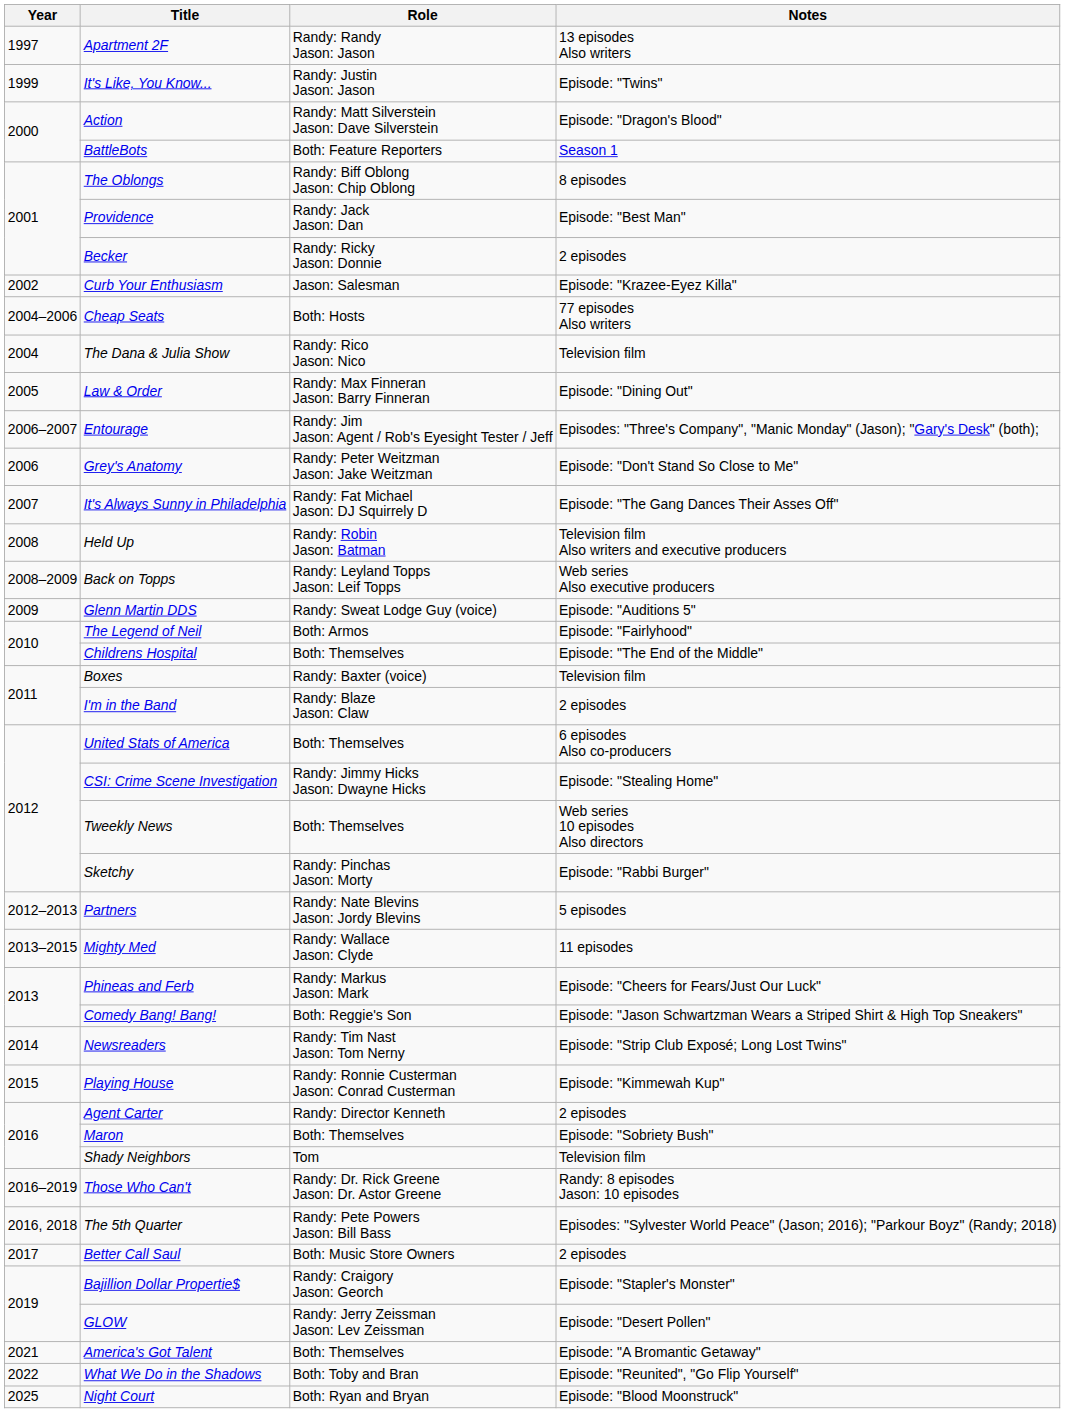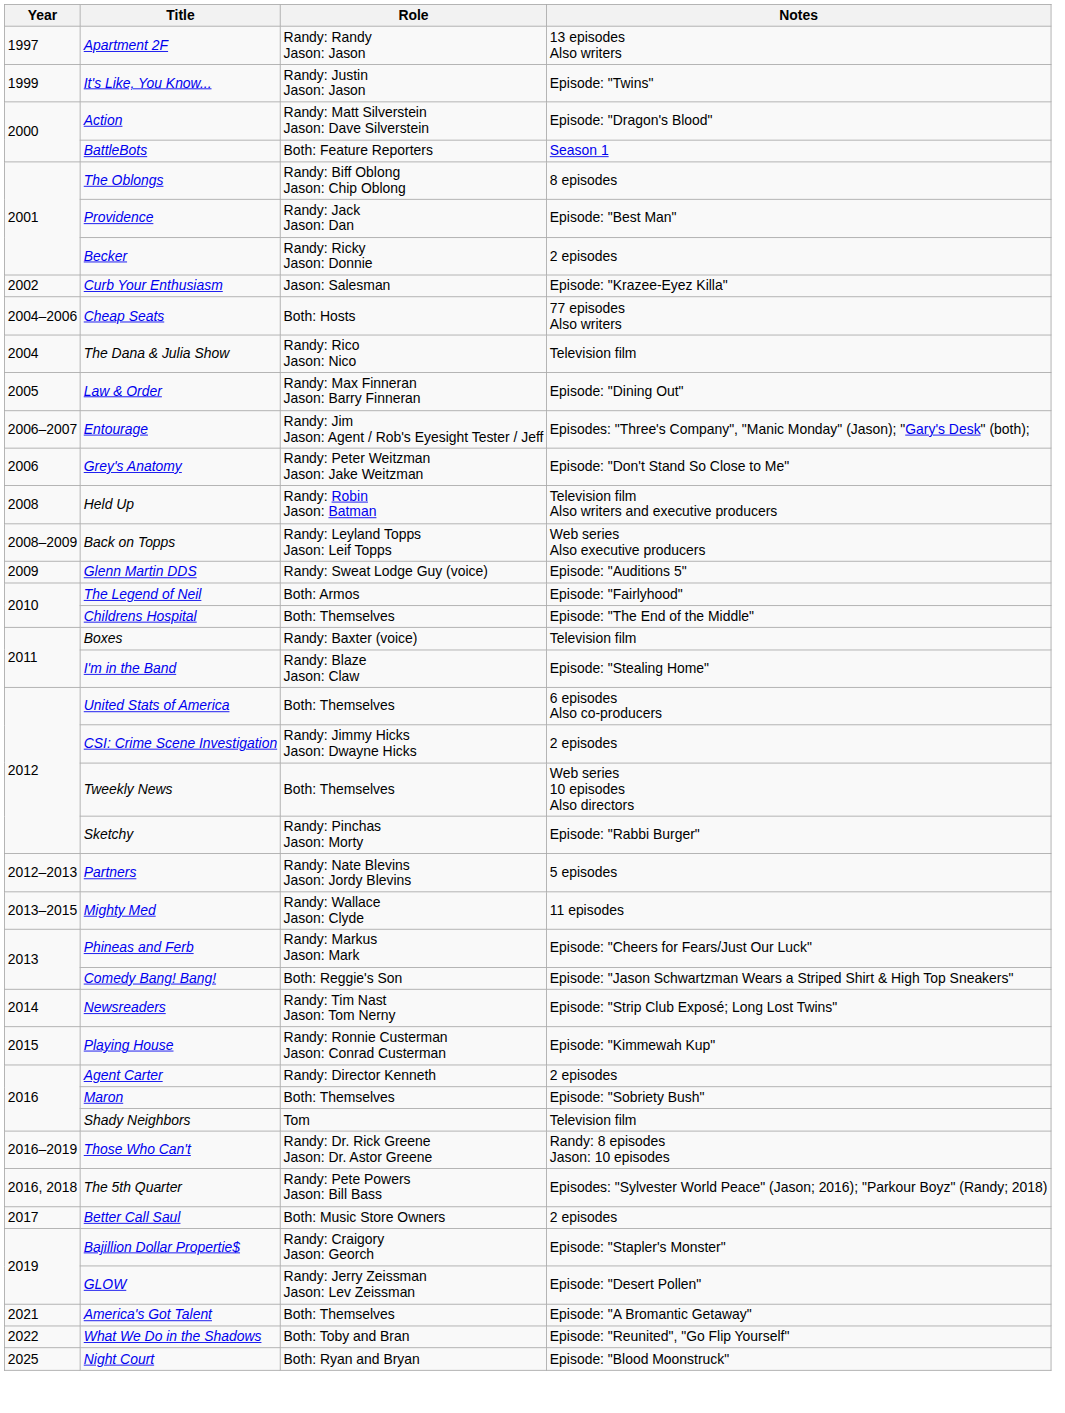- row: 2007 | It's Always Sunny in Philadelphia | Randy: Fat Michael Jason: DJ Squirrely D | Episode: "The Gang Dances Their Asses Off"
I'm in the Band | Notes: 2 episodes -> Episode: "Stealing Home"
CSI: Crime Scene Investigation | Notes: Episode: "Stealing Home" -> 2 episodes
